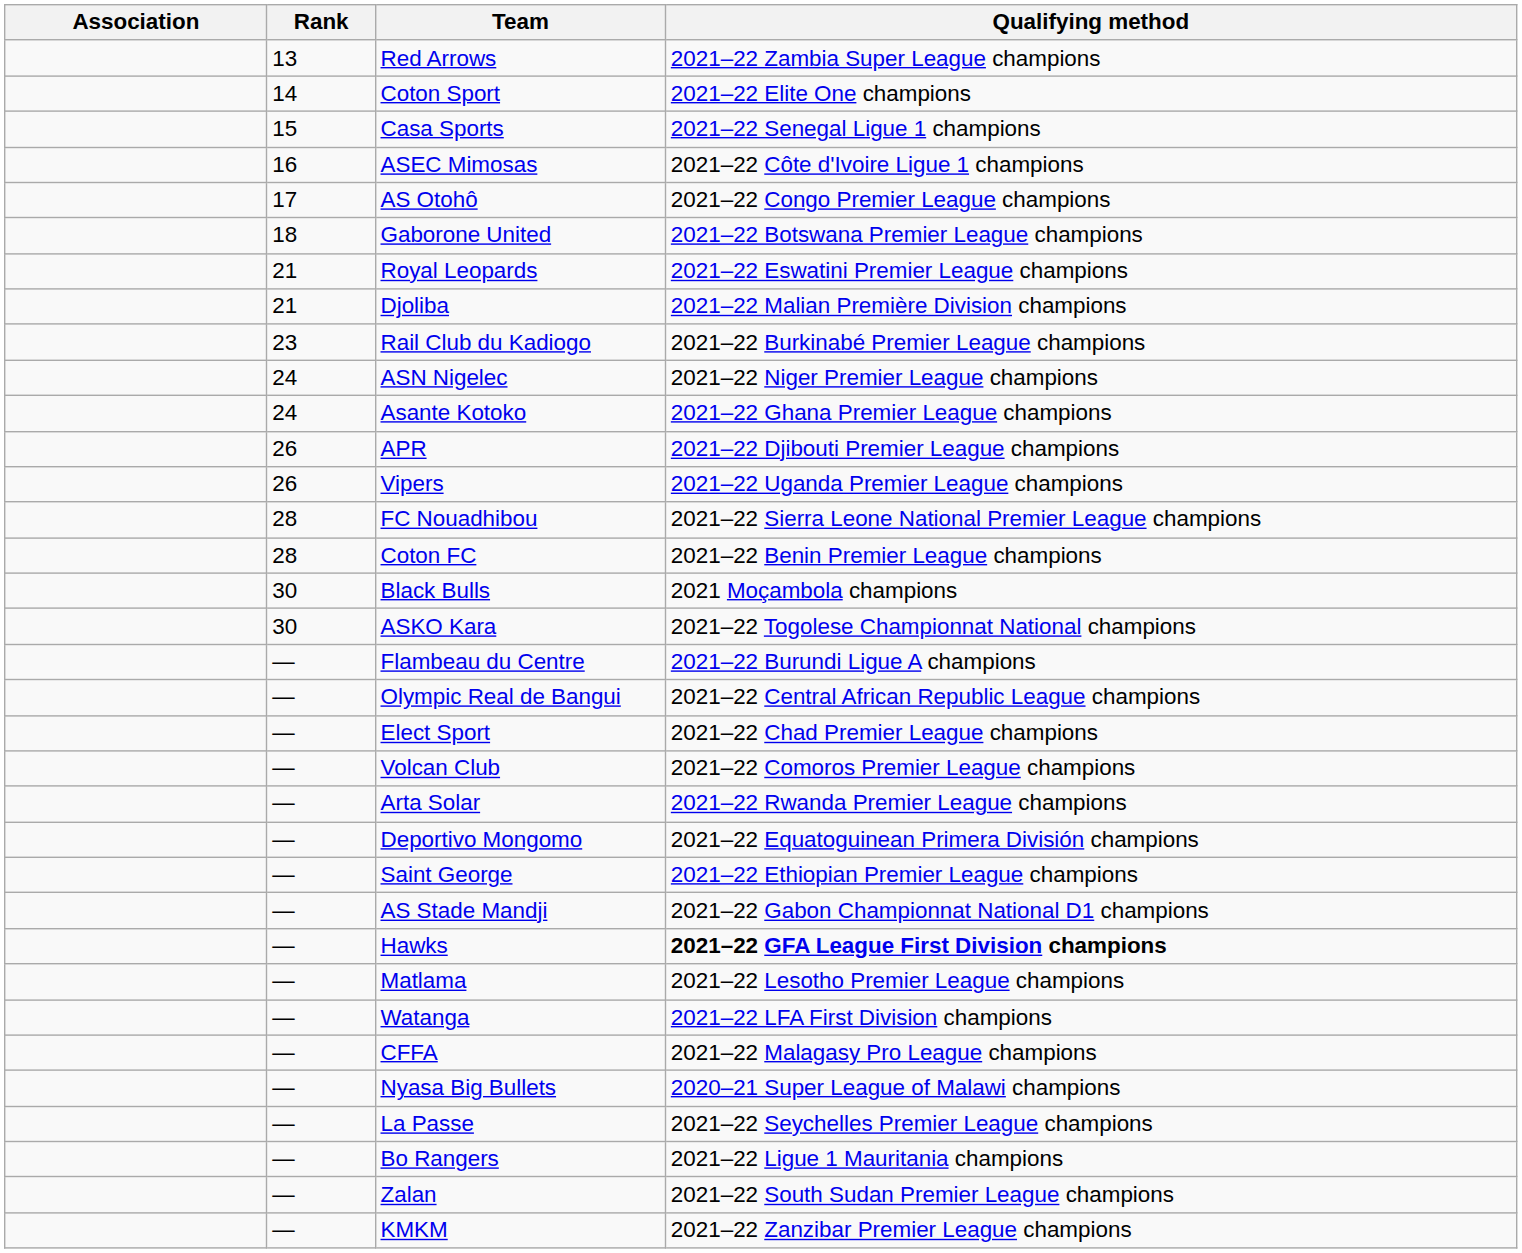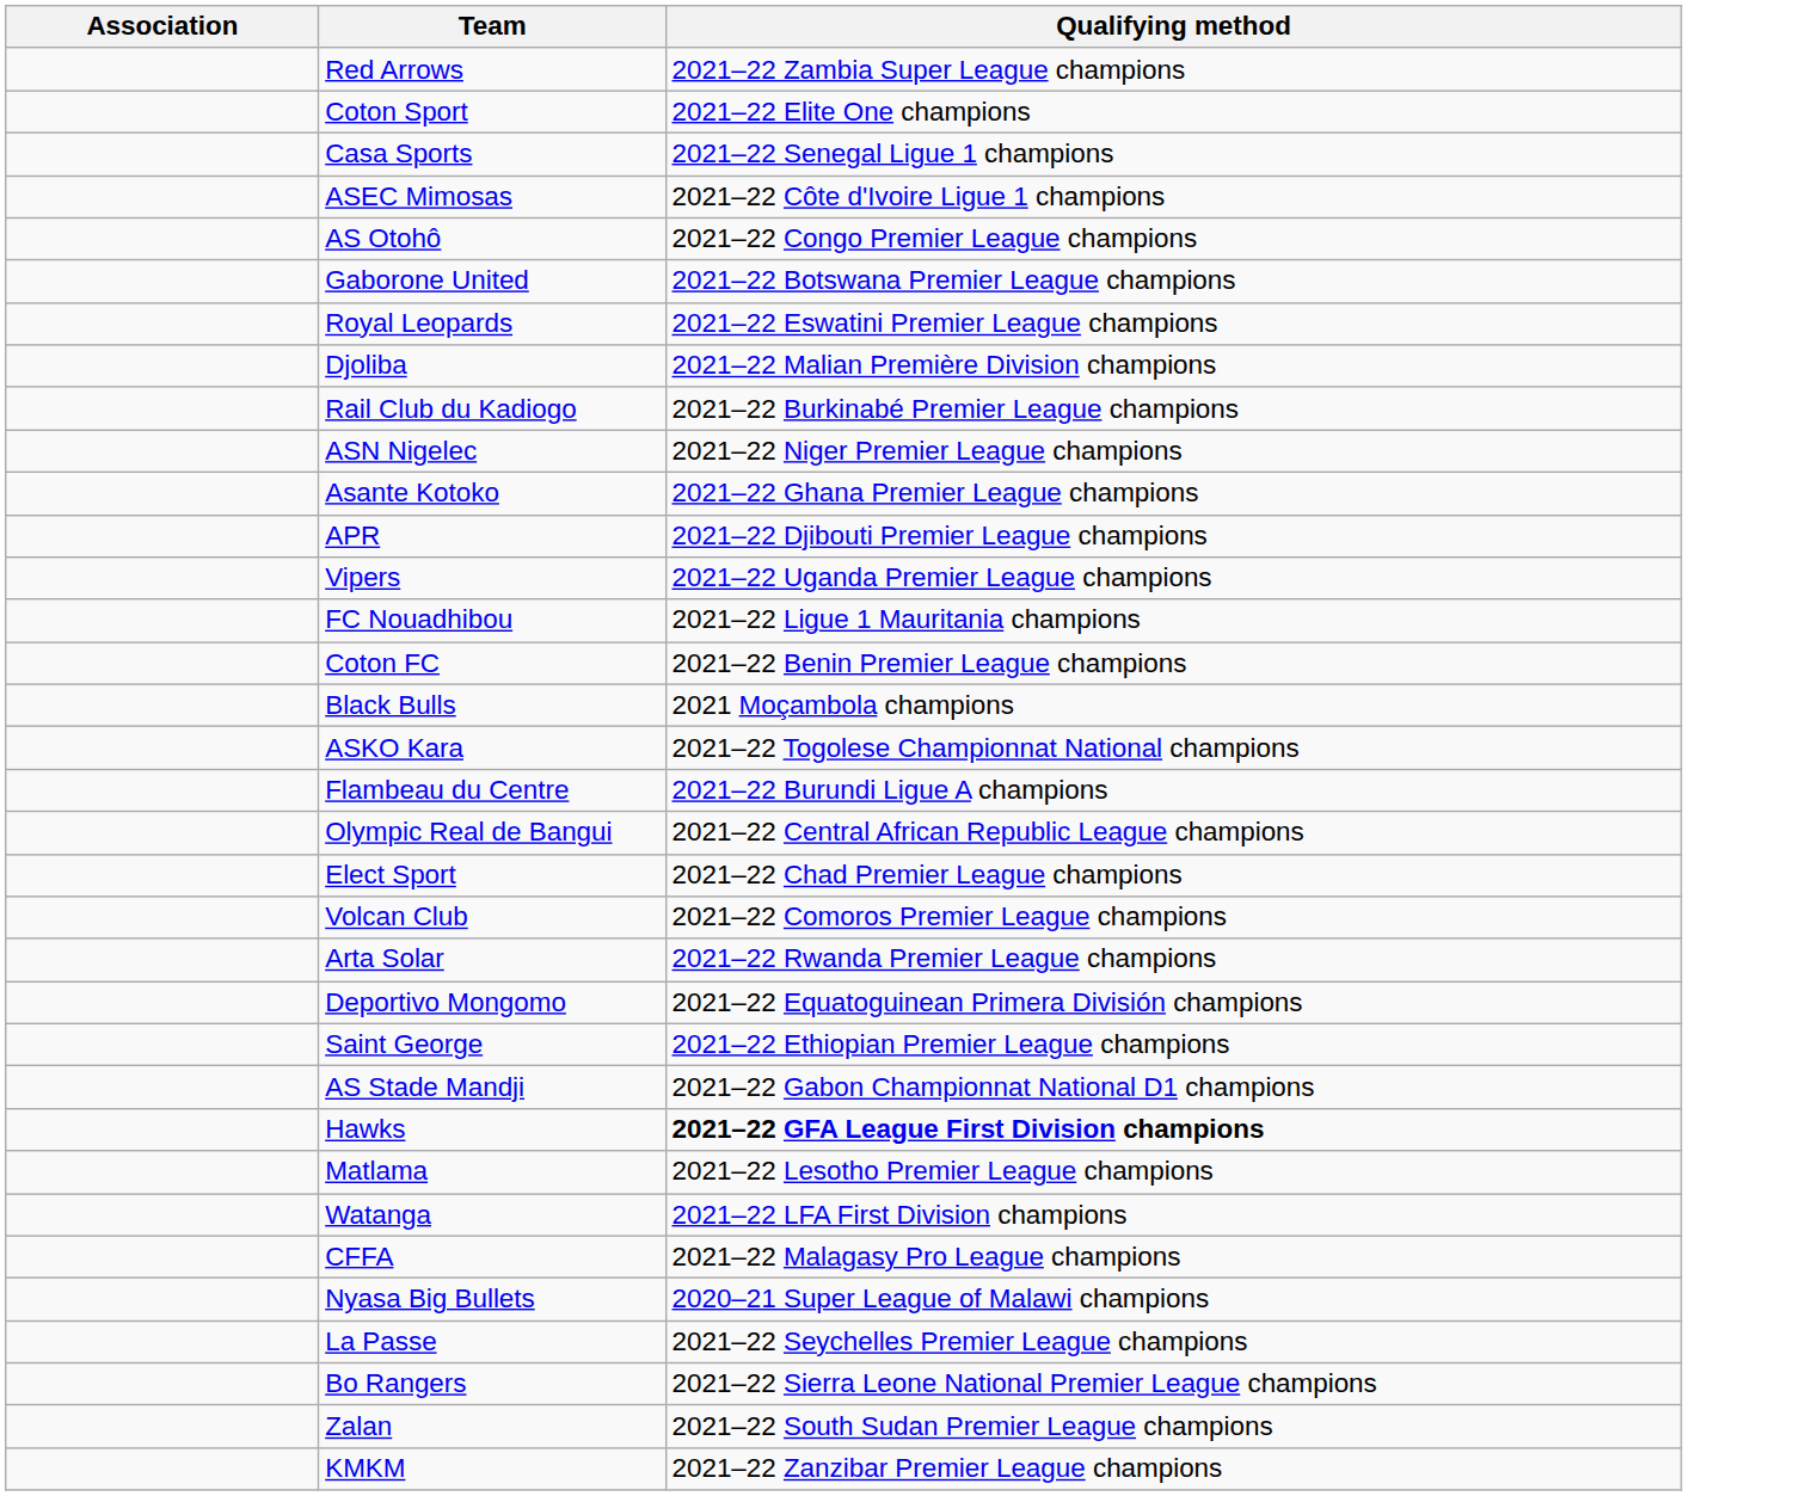- column: Rank | 13 | 14 | 15 | 16 | 17 | 18 | 21 | 21 | 23 | 24 | 24 | 26 | 26 | 28 | 28 | 30 | 30 | — | — | — | — | — | — | — | — | — | — | — | — | — | — | — | — | —
FC Nouadhibou | Qualifying method: 2021–22 Sierra Leone National Premier League champions -> 2021–22 Ligue 1 Mauritania champions
Bo Rangers | Qualifying method: 2021–22 Ligue 1 Mauritania champions -> 2021–22 Sierra Leone National Premier League champions
